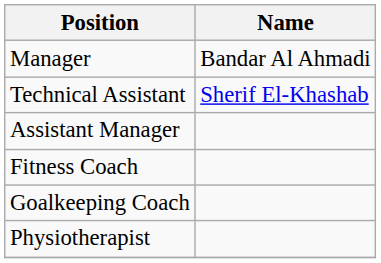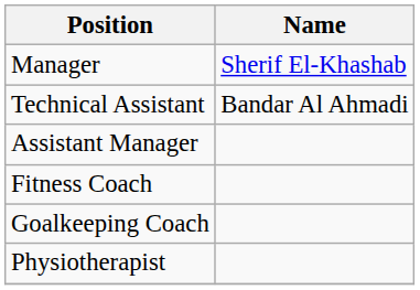Manager | Name: Bandar Al Ahmadi -> Sherif El-Khashab
Technical Assistant | Name: Sherif El-Khashab -> Bandar Al Ahmadi
